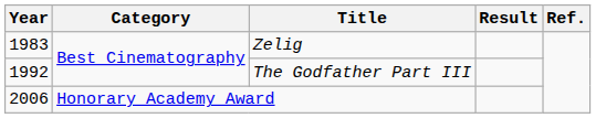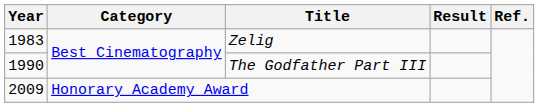The Godfather Part III | Year: 1992 -> 1990
Honorary Academy Award | Year: 2006 -> 2009
